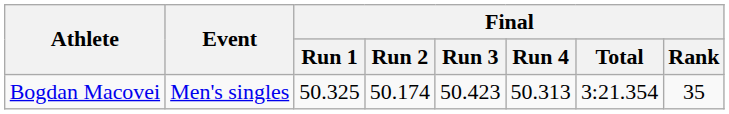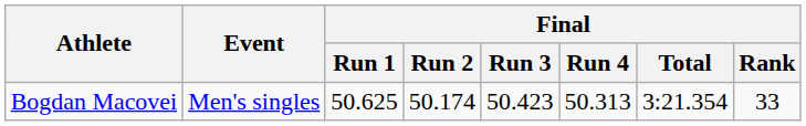Bogdan Macovei | Final / Run 1: 50.325 -> 50.625
Bogdan Macovei | Final / Rank: 35 -> 33
